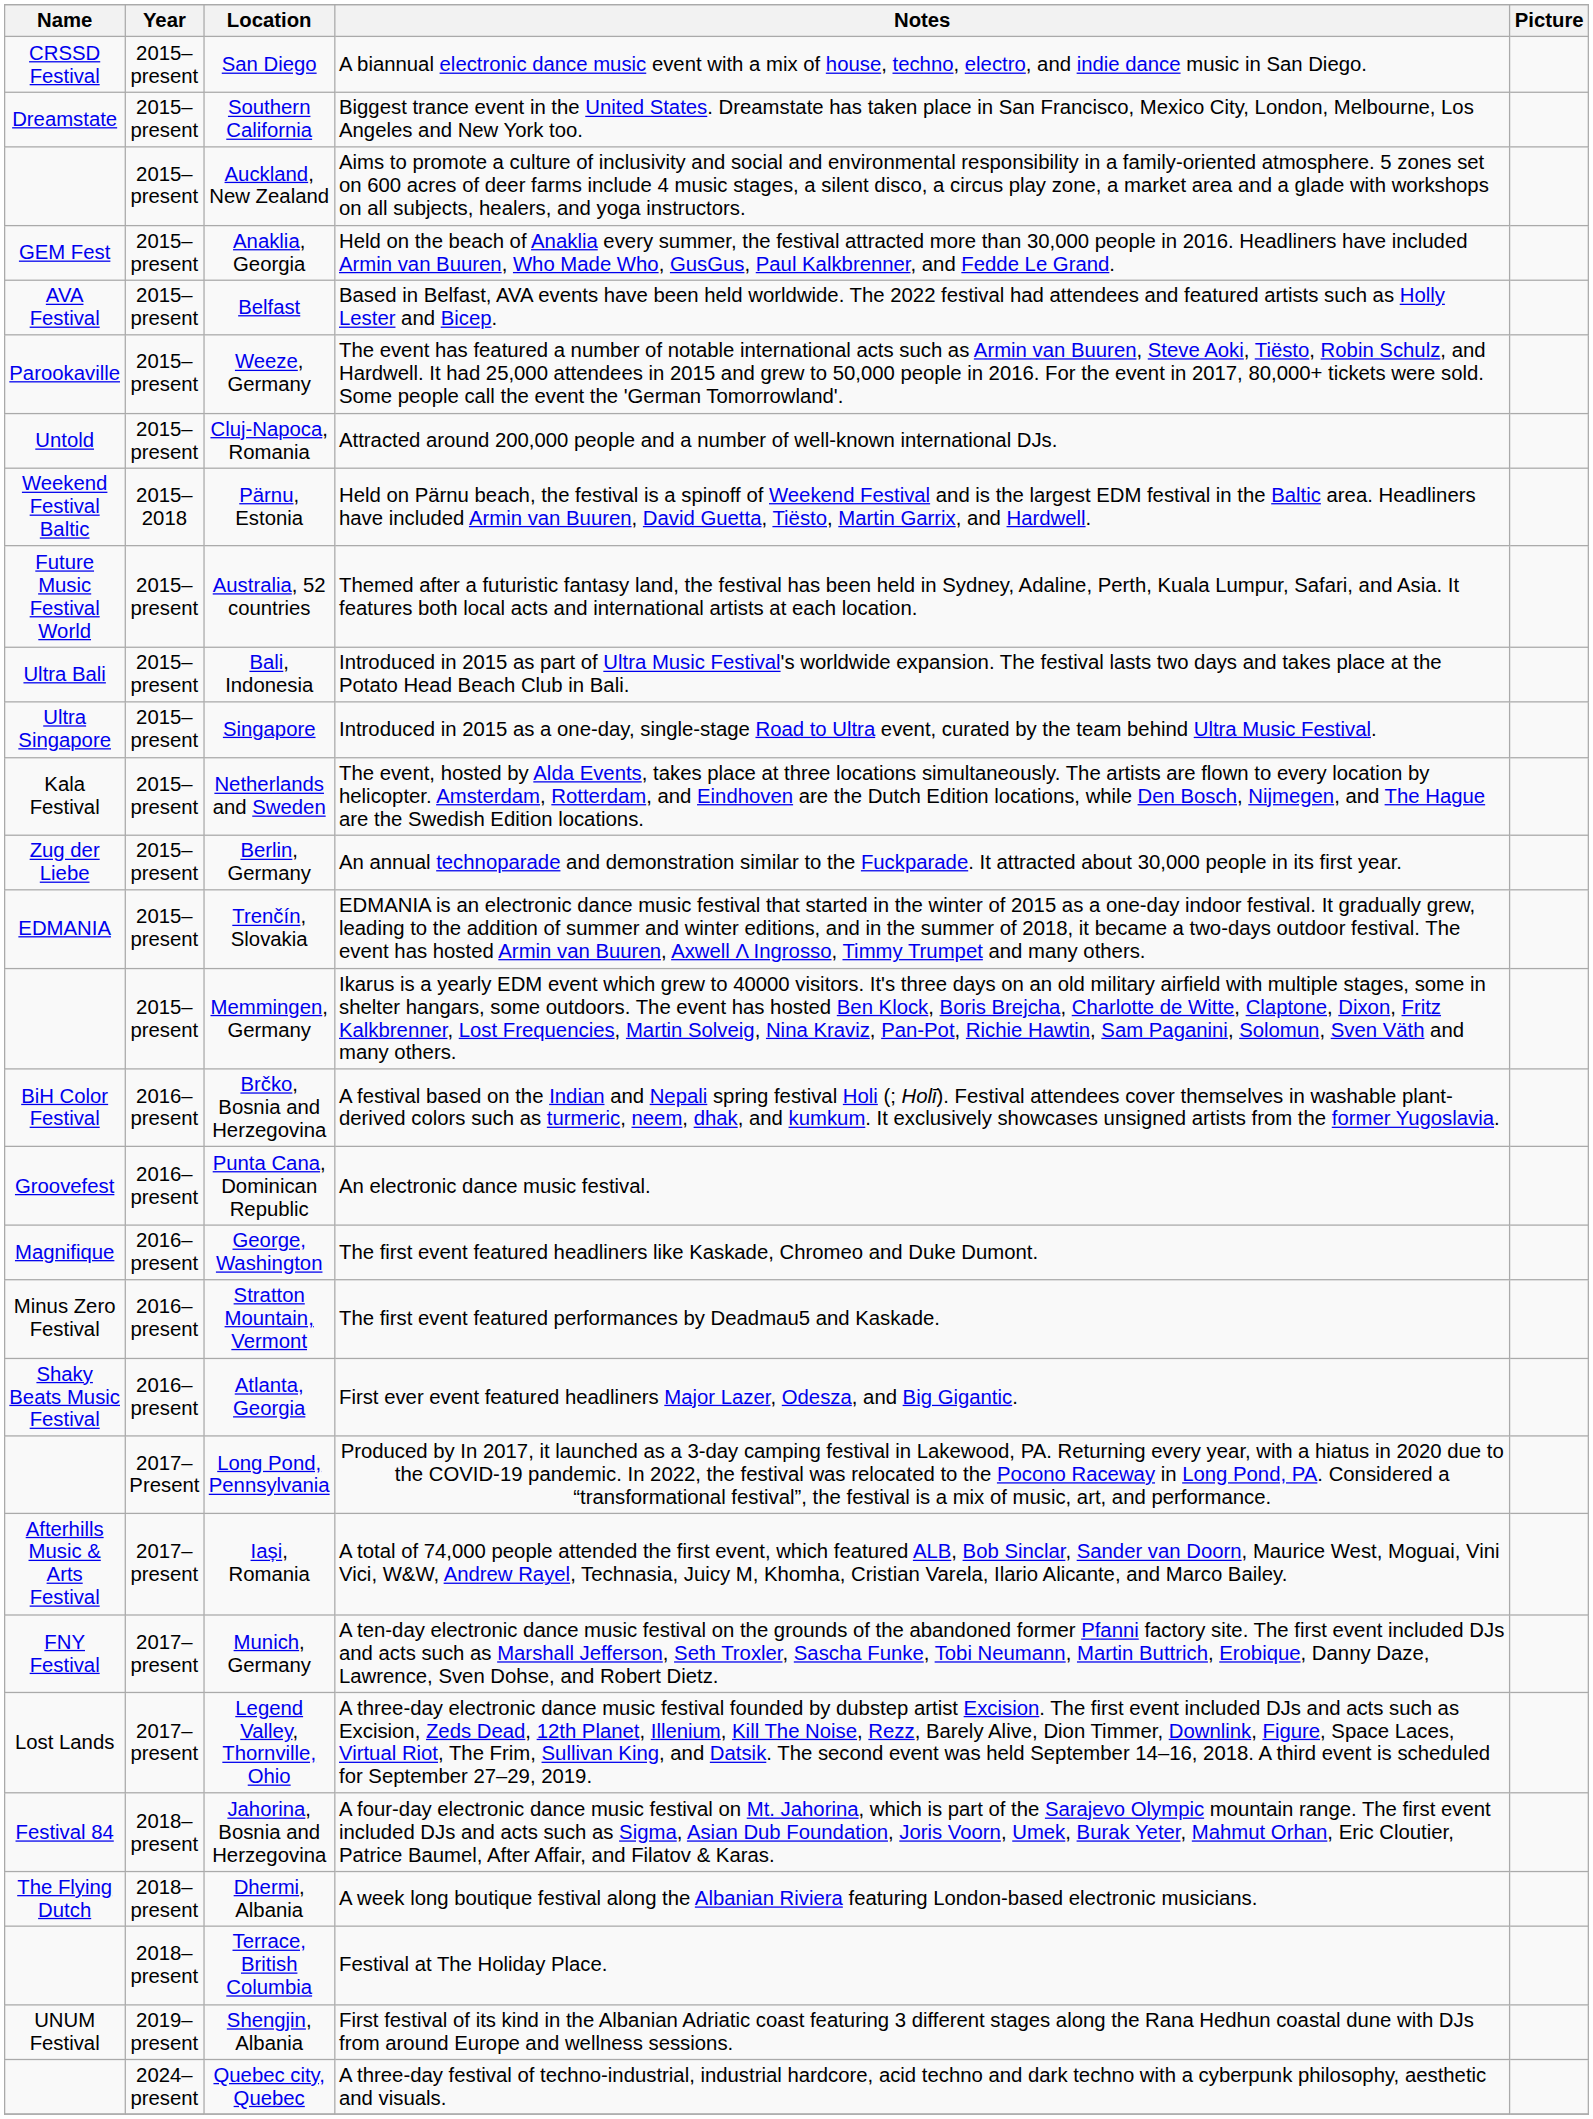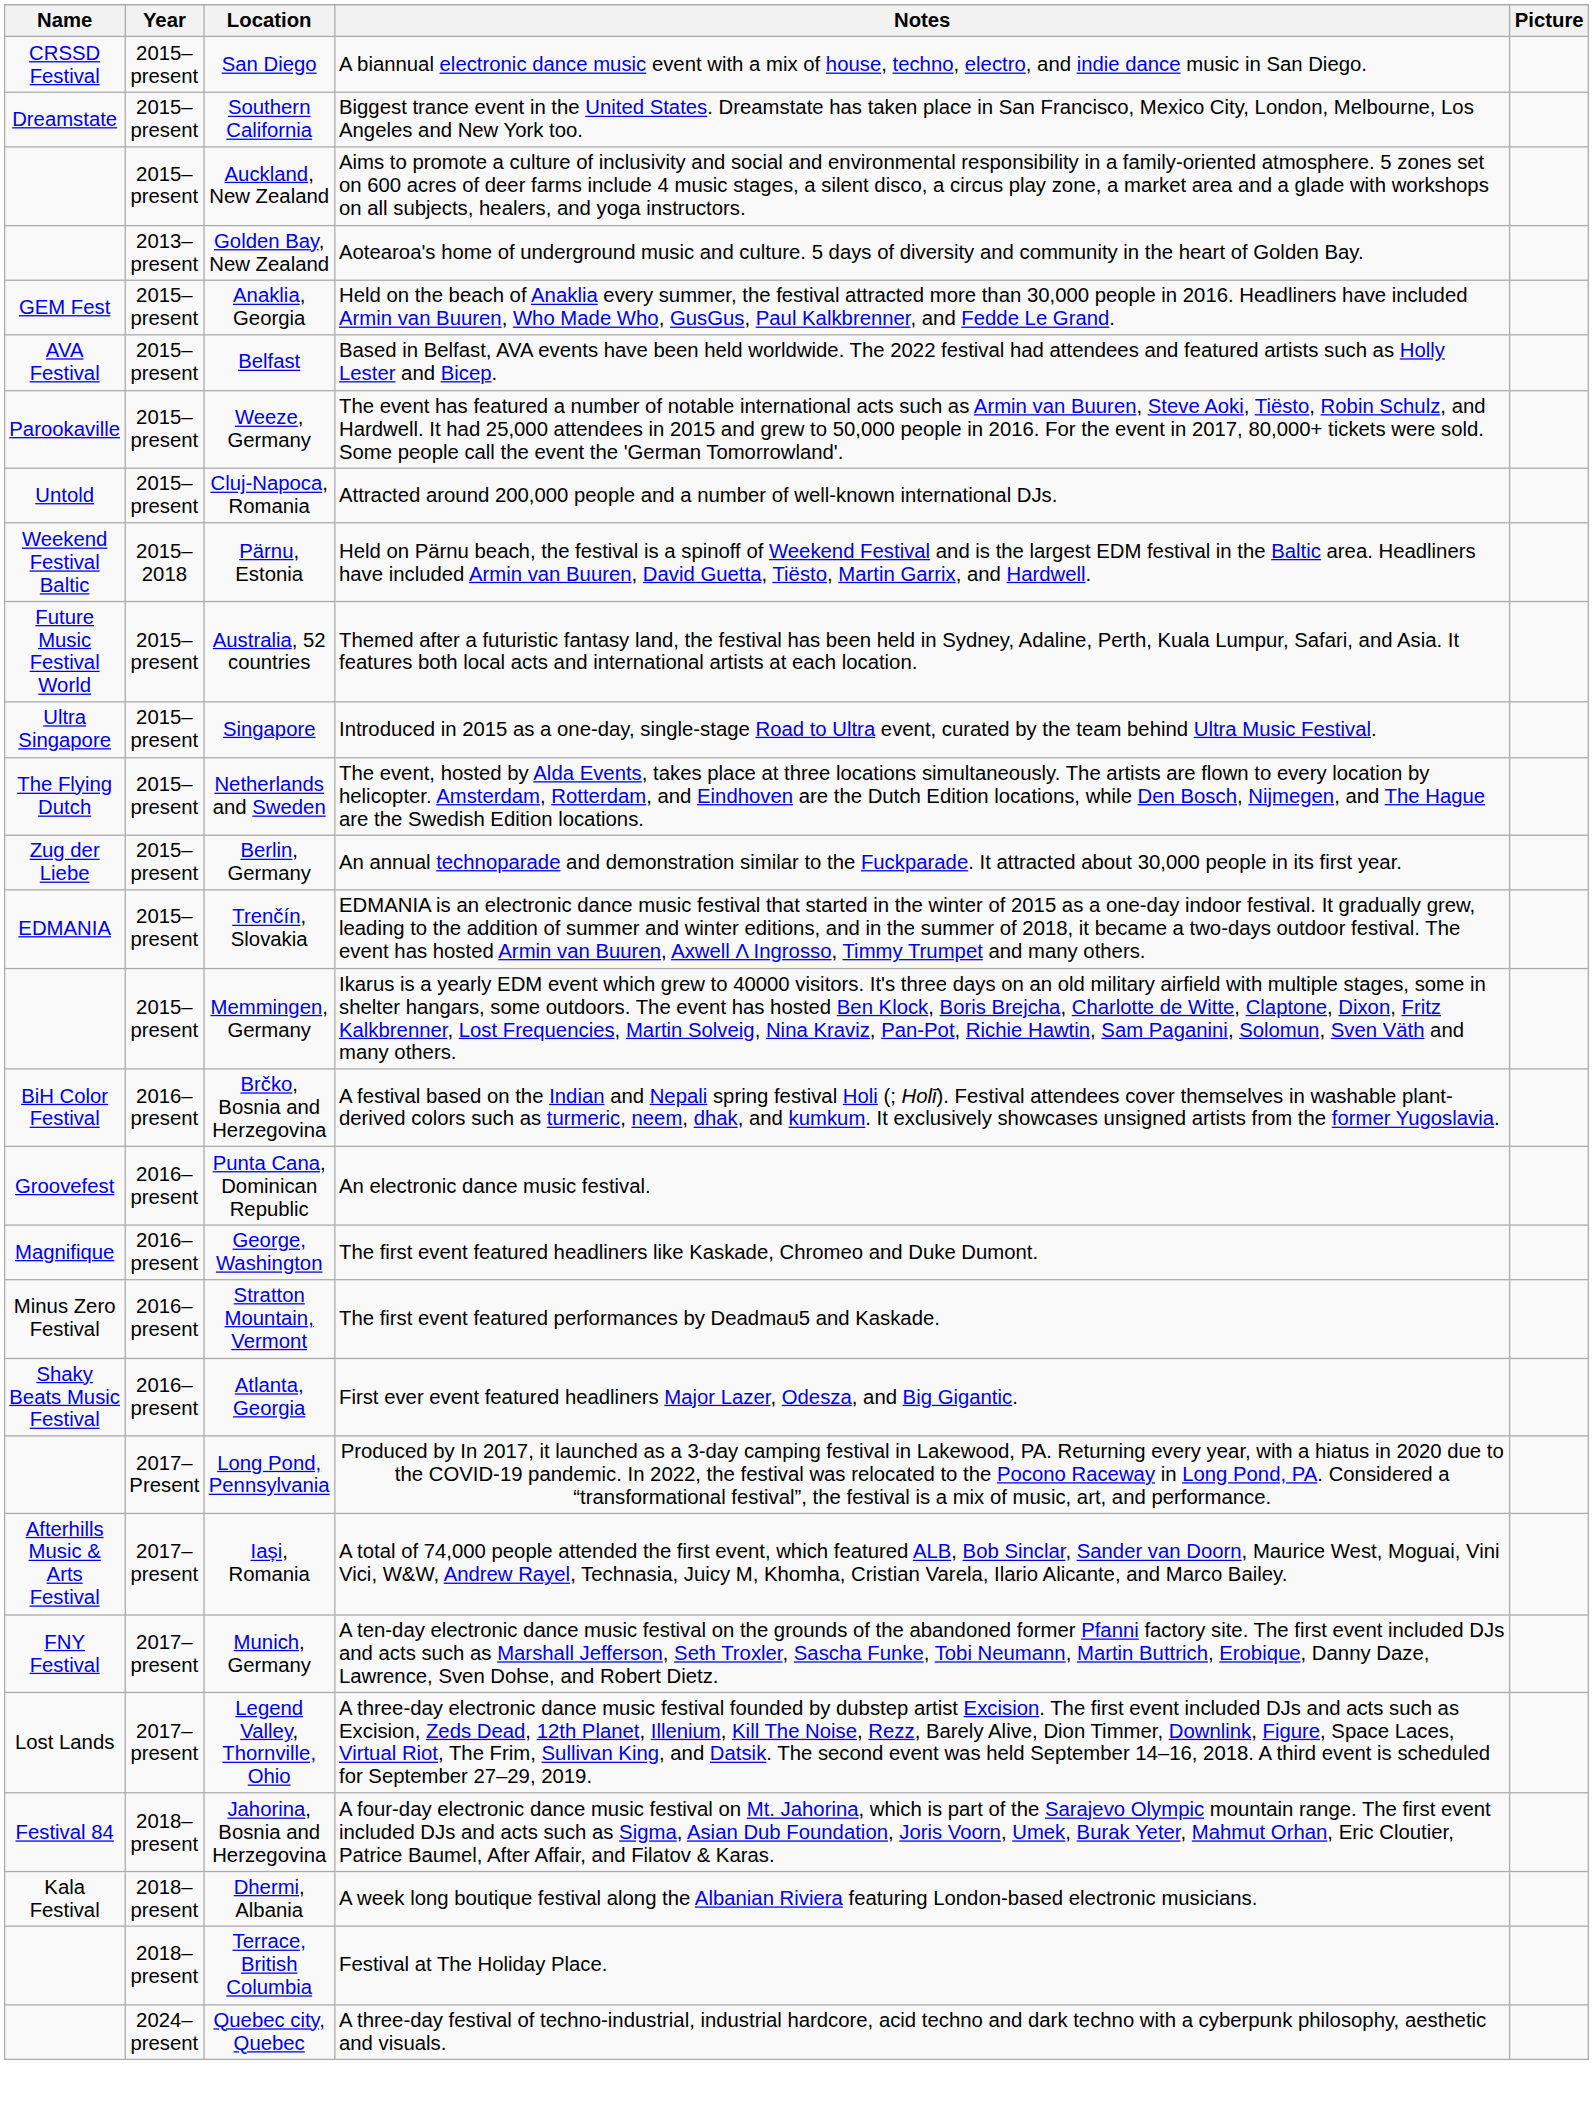+ row: 2013–present | Golden Bay, New Zealand | Aotearoa's home of underground music and culture. 5 days of diversity and community in the heart of Golden Bay.
- row: Ultra Bali | 2015–present | Bali, Indonesia | Introduced in 2015 as part of Ultra Music Festival's worldwide expansion. The festival lasts two days and takes place at the Potato Head Beach Club in Bali.
Netherlands and Sweden | Name: Kala Festival -> The Flying Dutch
Dhermi, Albania | Name: The Flying Dutch -> Kala Festival
- row: UNUM Festival | 2019–present | Shengjin, Albania | First festival of its kind in the Albanian Adriatic coast featuring 3 different stages along the Rana Hedhun coastal dune with DJs from around Europe and wellness sessions.
